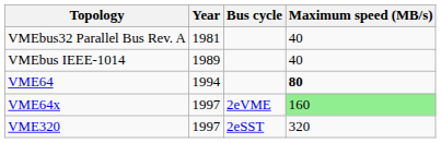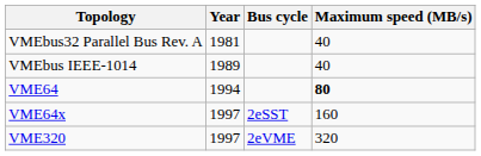VME64x | Bus cycle: 2eVME -> 2eSST
VME64x | Maximum speed (MB/s): lightgreen background -> no background
VME320 | Bus cycle: 2eSST -> 2eVME
